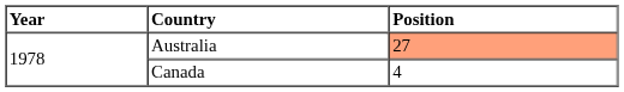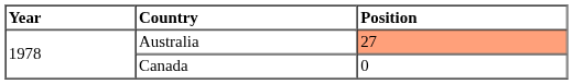Canada | Position: 4 -> 0
